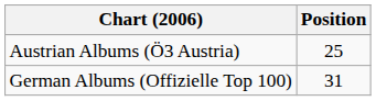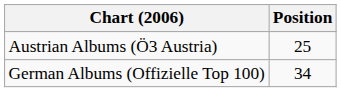German Albums (Offizielle Top 100) | Position: 31 -> 34
